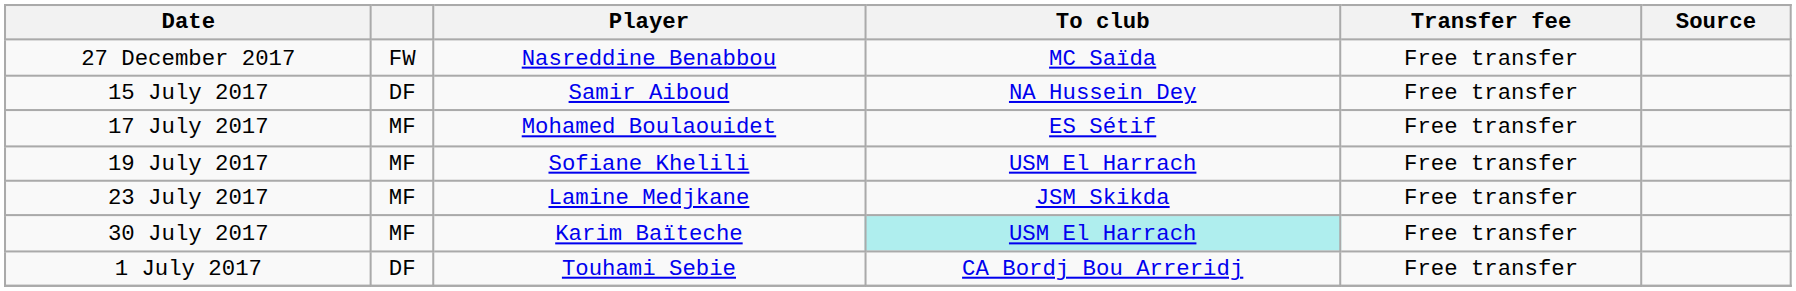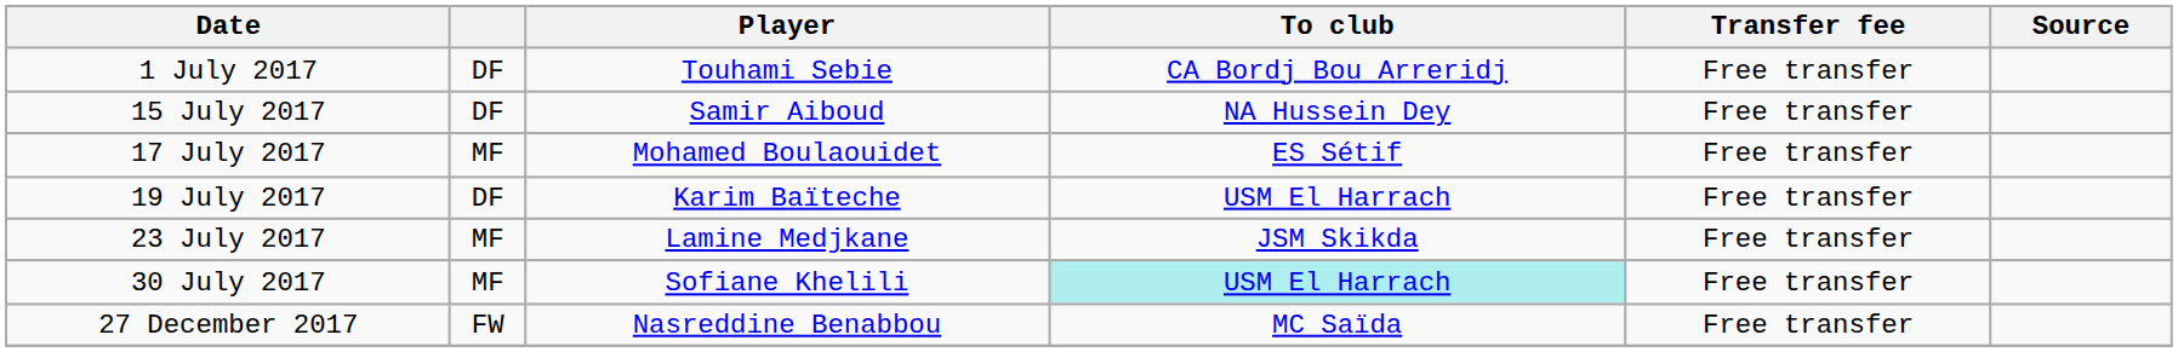rows swapped: 1 July 2017 <-> 27 December 2017
19 July 2017 | column 2: MF -> DF
19 July 2017 | Player: Sofiane Khelili -> Karim Baïteche
30 July 2017 | Player: Karim Baïteche -> Sofiane Khelili
